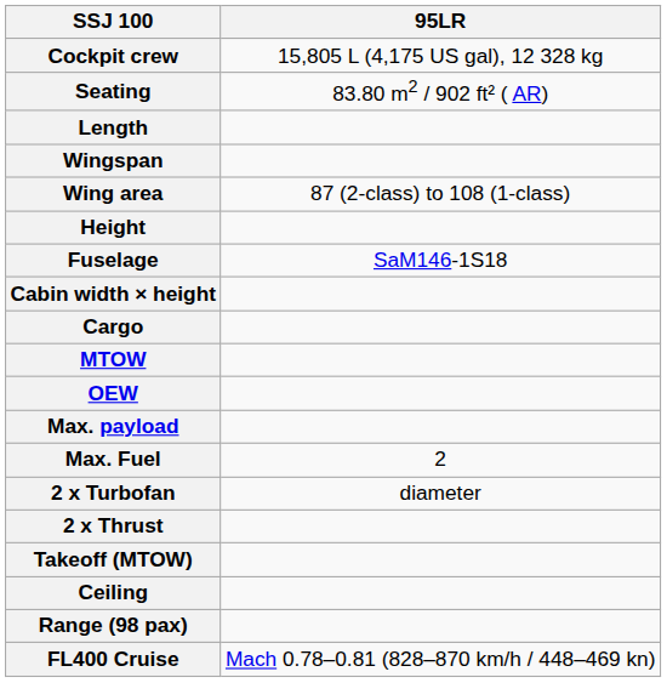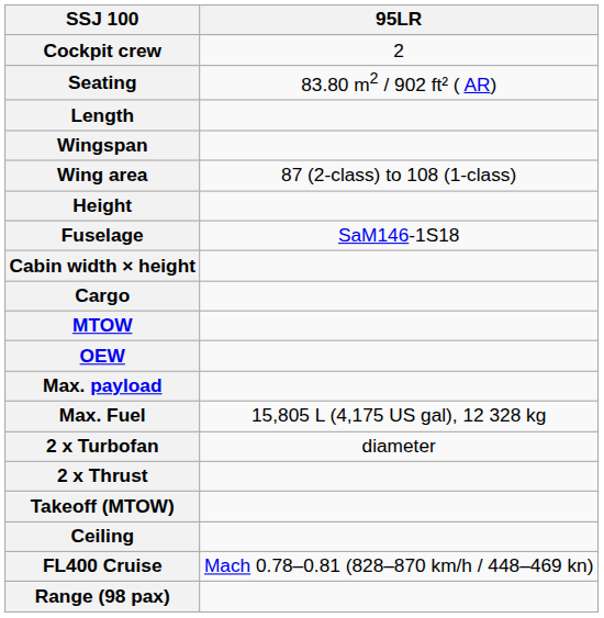Cockpit crew | 95LR: 15,805 L (4,175 US gal), 12 328 kg -> 2
Max. Fuel | 95LR: 2 -> 15,805 L (4,175 US gal), 12 328 kg
rows swapped: FL400 Cruise <-> Range (98 pax)
